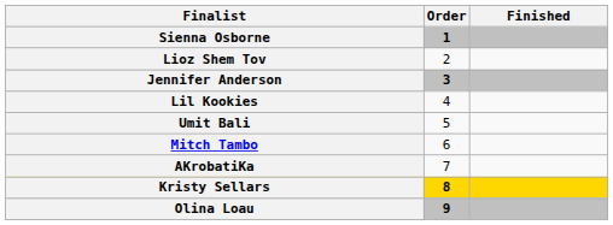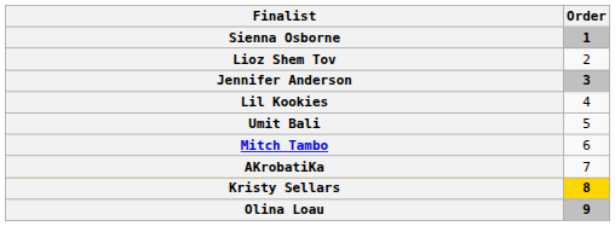- column: Finished
